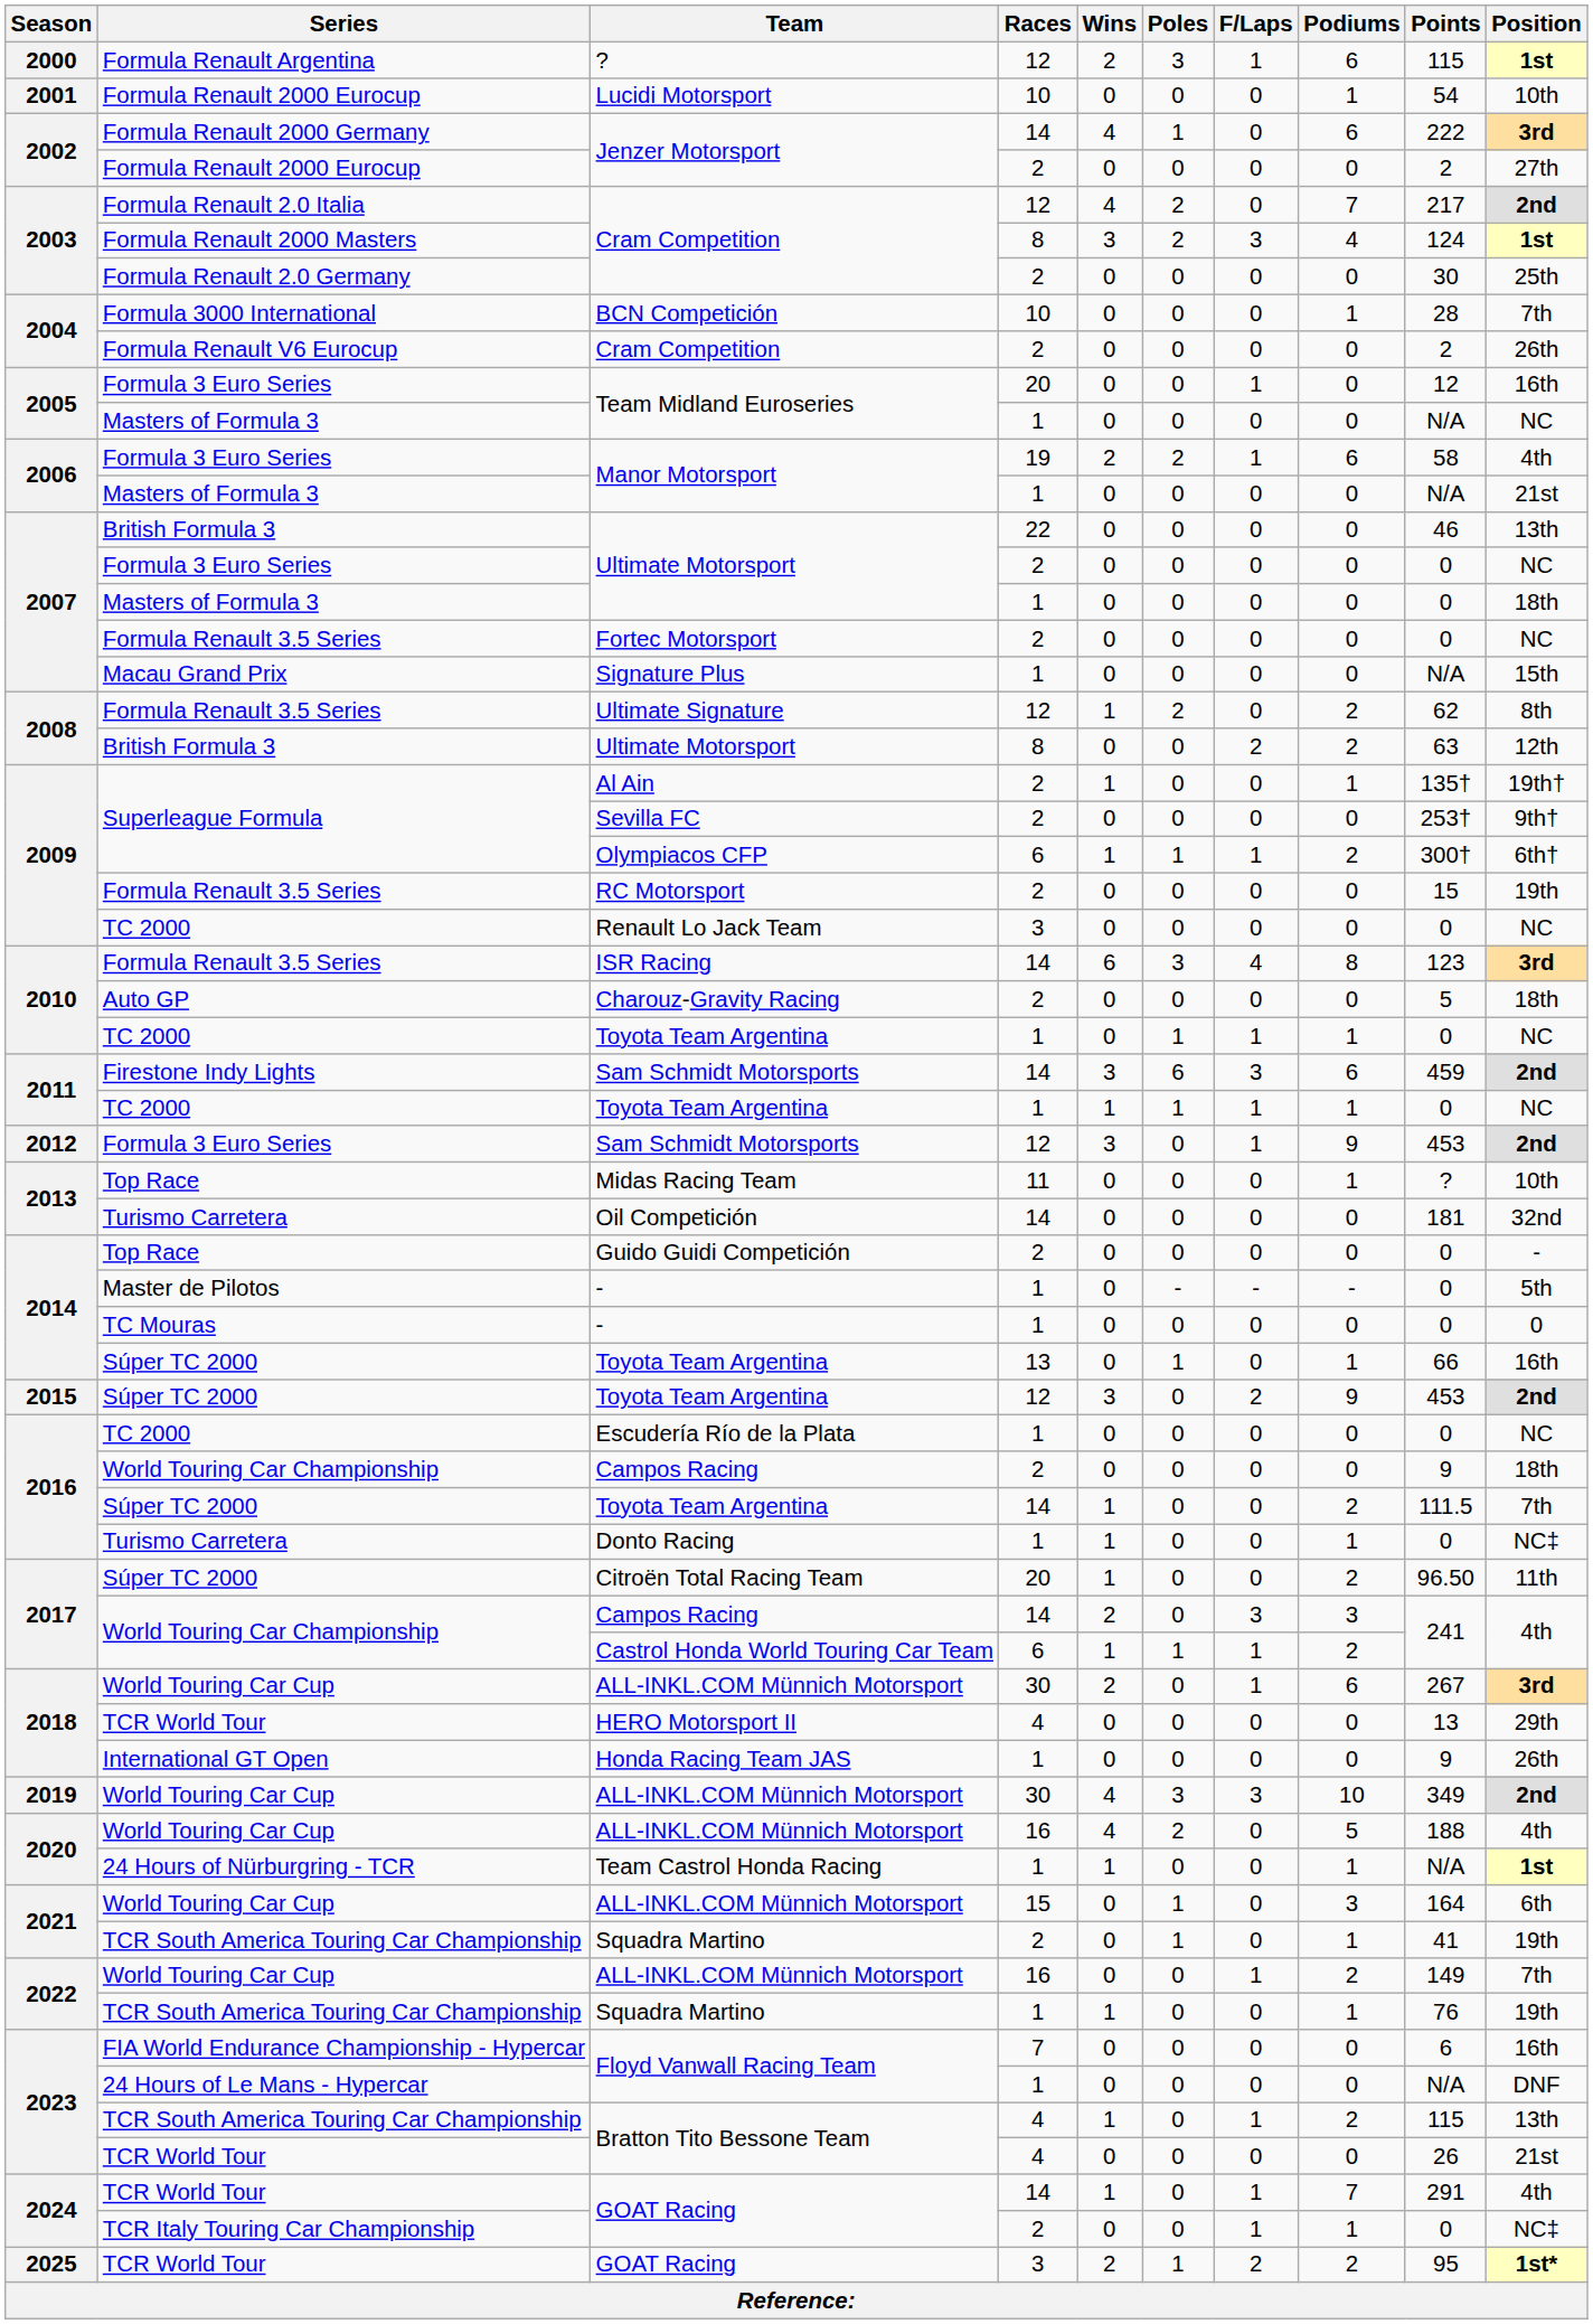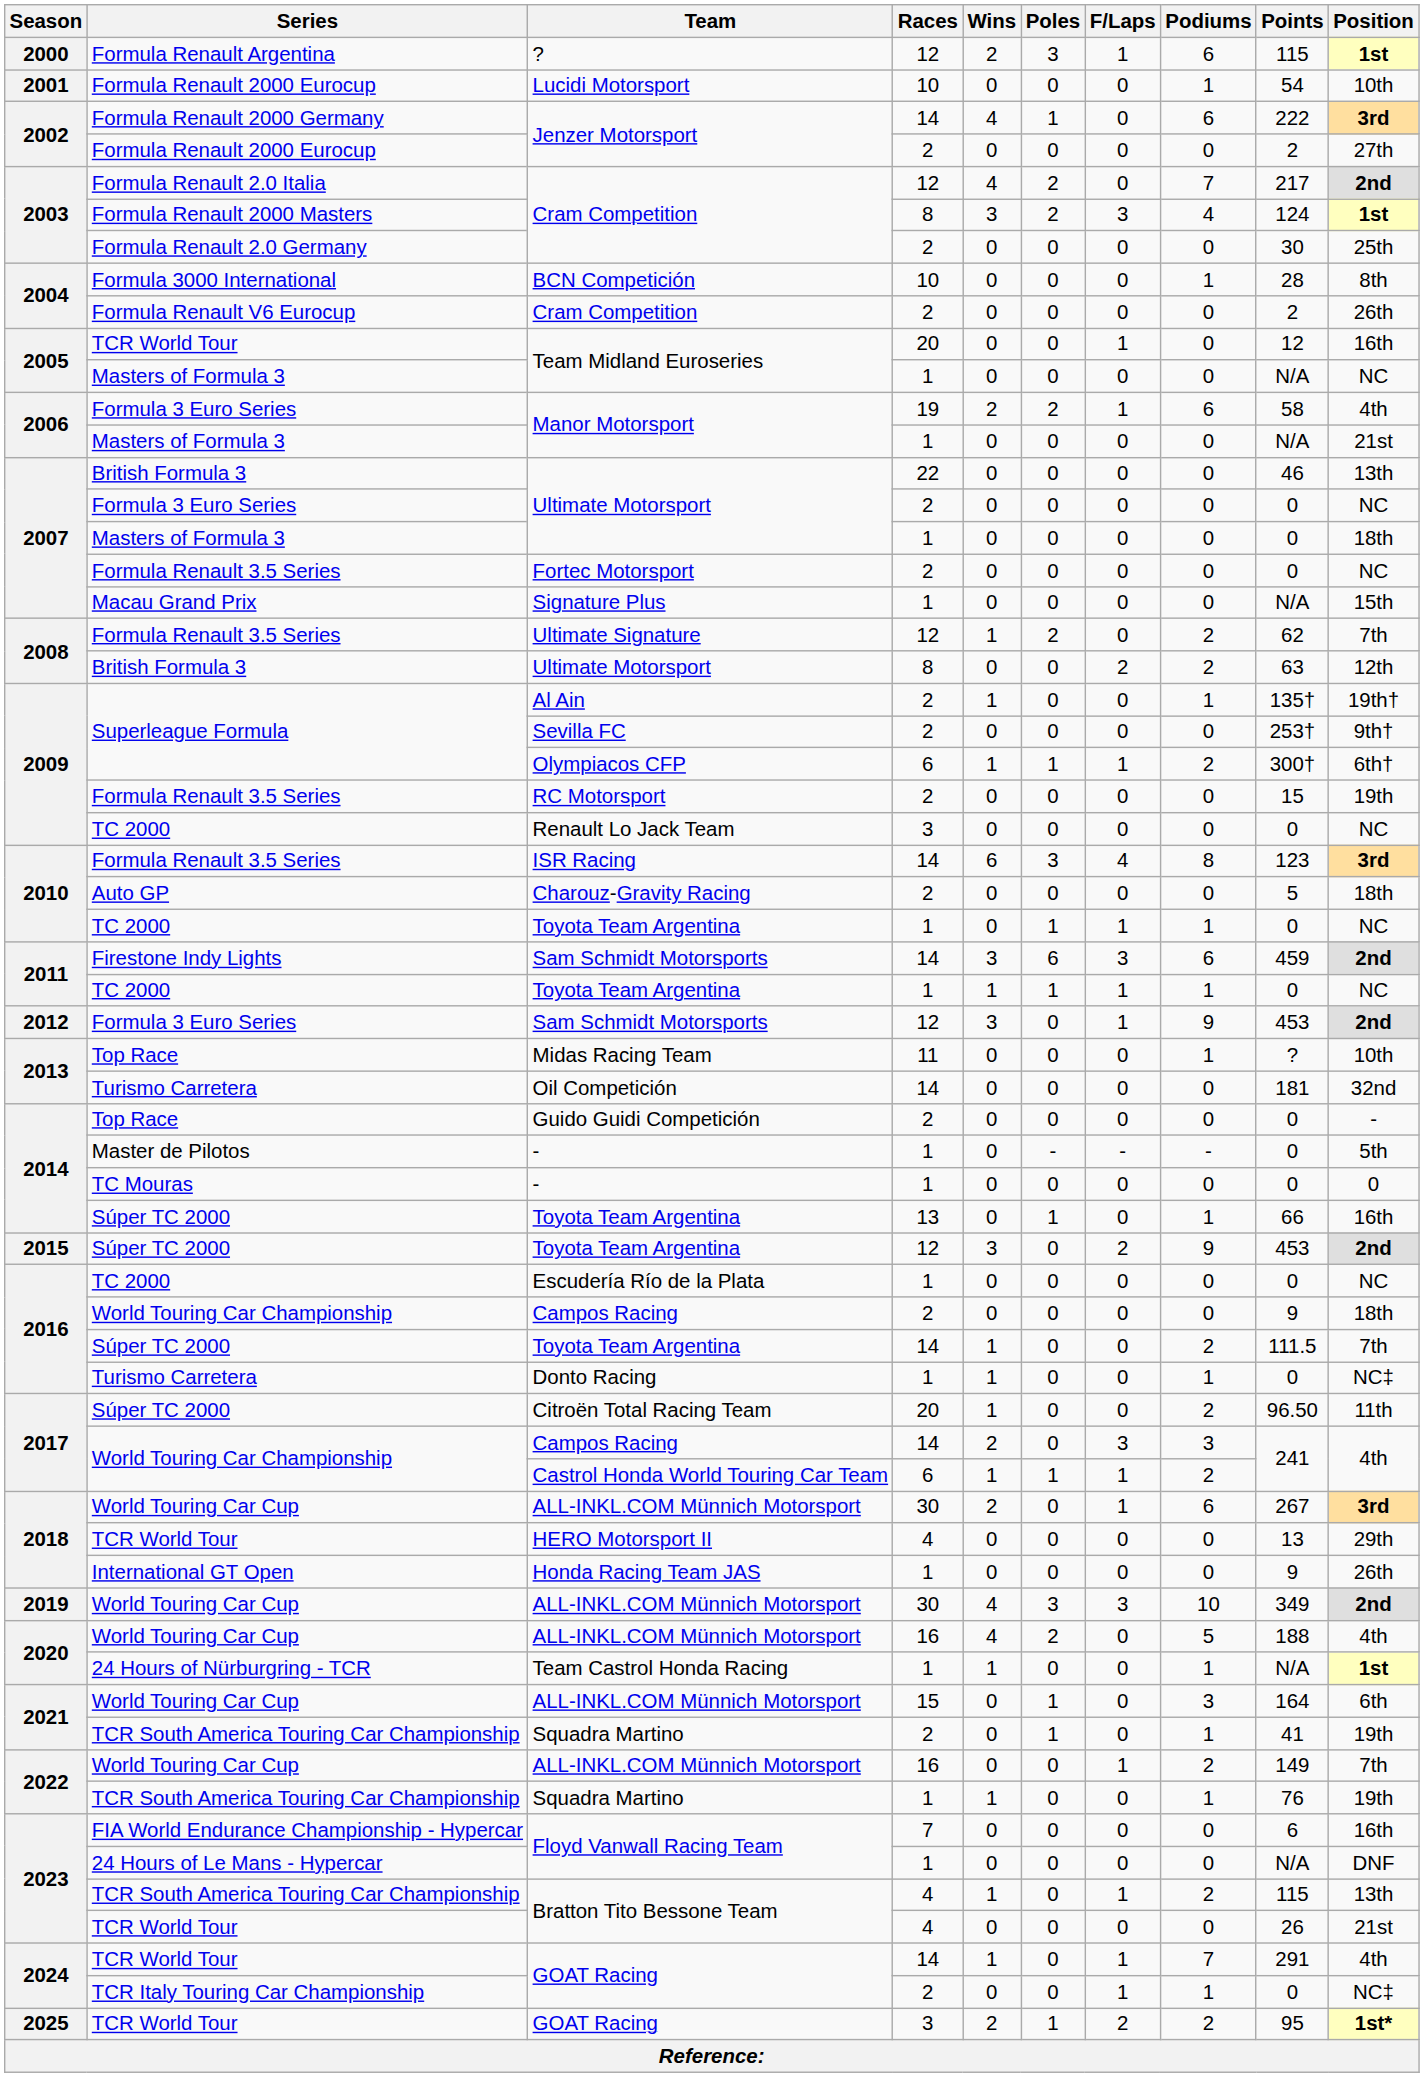BCN Competición | Position: 7th -> 8th
Team Midland Euroseries / 20 | Series: Formula 3 Euro Series -> TCR World Tour
Ultimate Signature | Position: 8th -> 7th
